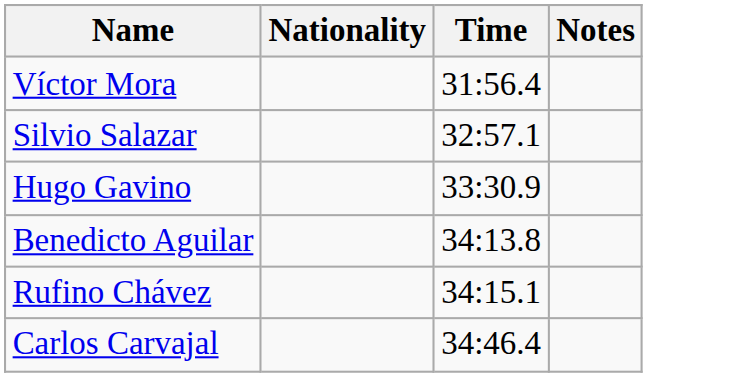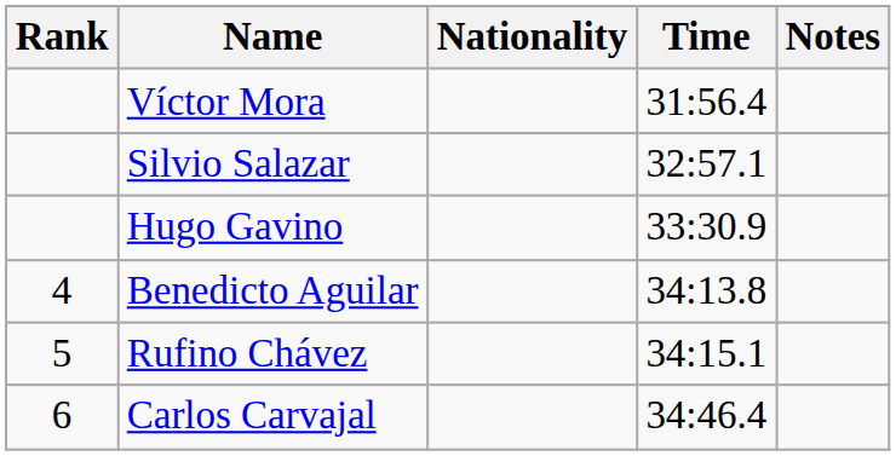+ column: Rank | 4 | 5 | 6
